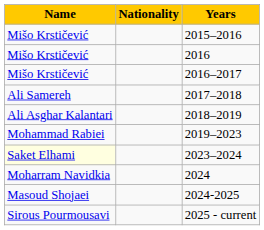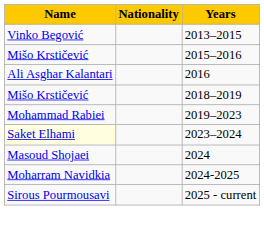+ row: Vinko Begović | 2013–2015
2016 | Name: Mišo Krstičević -> Ali Asghar Kalantari
- row: Mišo Krstičević | 2016–2017
- row: Ali Samereh | 2017–2018
2018–2019 | Name: Ali Asghar Kalantari -> Mišo Krstičević
2024 | Name: Moharram Navidkia -> Masoud Shojaei
2024-2025 | Name: Masoud Shojaei -> Moharram Navidkia
